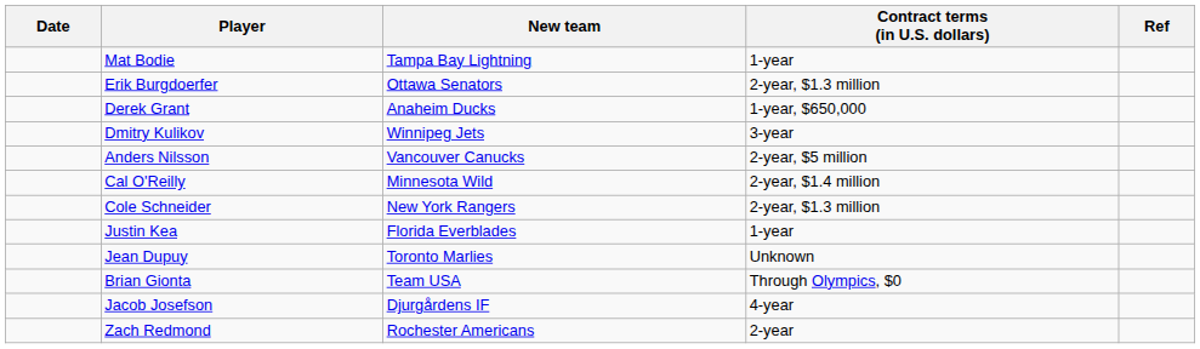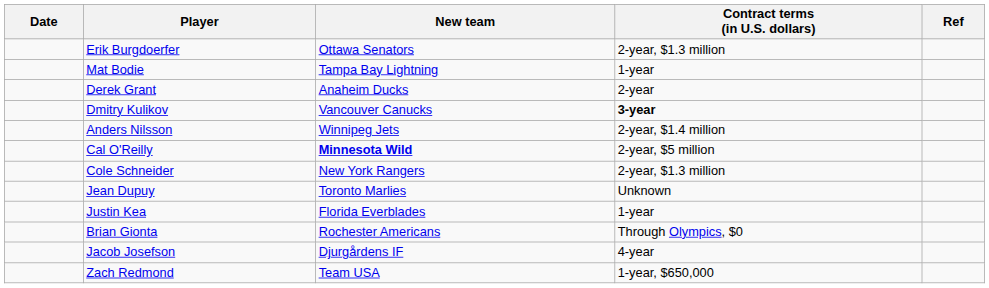rows swapped: Mat Bodie <-> Erik Burgdoerfer
Derek Grant | Contract terms (in U.S. dollars): 1-year, $650,000 -> 2-year
Dmitry Kulikov | New team: Winnipeg Jets -> Vancouver Canucks
Dmitry Kulikov | Contract terms (in U.S. dollars): normal -> bold
Anders Nilsson | New team: Vancouver Canucks -> Winnipeg Jets
Anders Nilsson | Contract terms (in U.S. dollars): 2-year, $5 million -> 2-year, $1.4 million
Cal O'Reilly | New team: normal -> bold
Cal O'Reilly | Contract terms (in U.S. dollars): 2-year, $1.4 million -> 2-year, $5 million
rows swapped: Jean Dupuy <-> Justin Kea
Brian Gionta | New team: Team USA -> Rochester Americans
Zach Redmond | New team: Rochester Americans -> Team USA
Zach Redmond | Contract terms (in U.S. dollars): 2-year -> 1-year, $650,000
